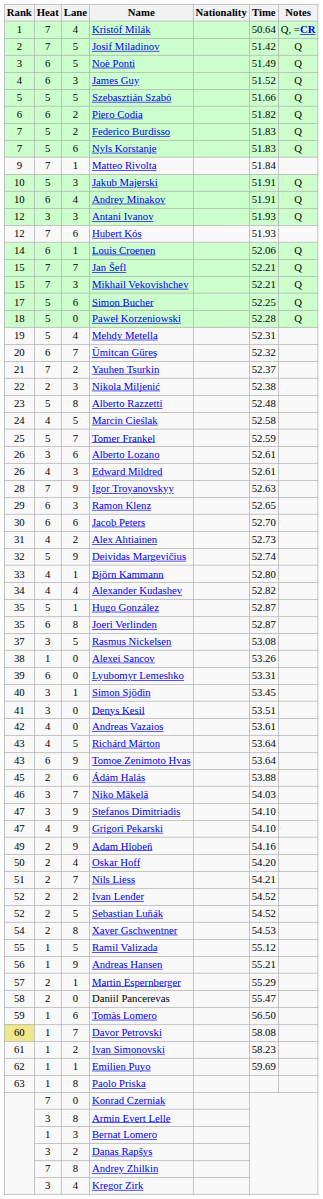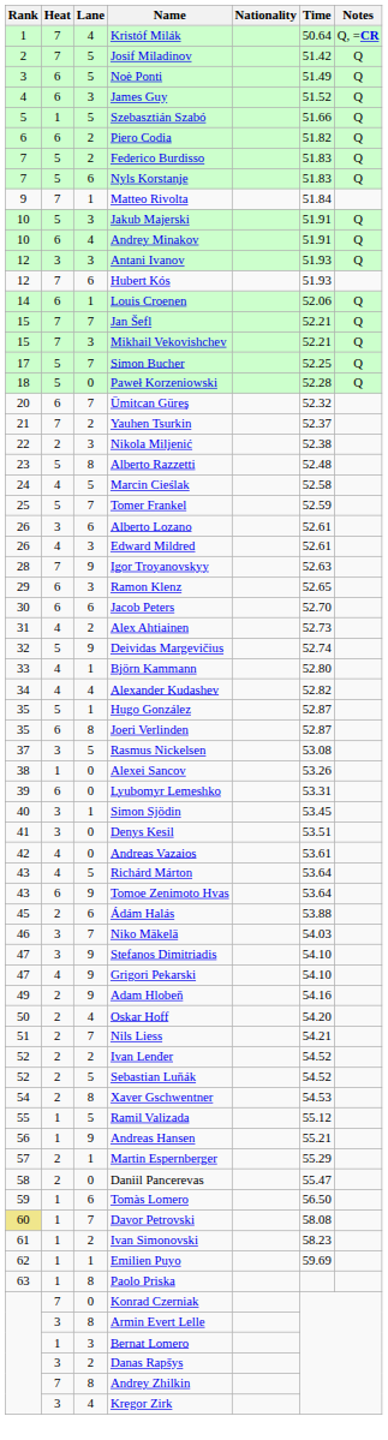Szebasztián Szabó | Heat: 5 -> 1
Simon Bucher | Lane: 6 -> 7
- row: 19 | 5 | 4 | Mehdy Metella | 52.31
